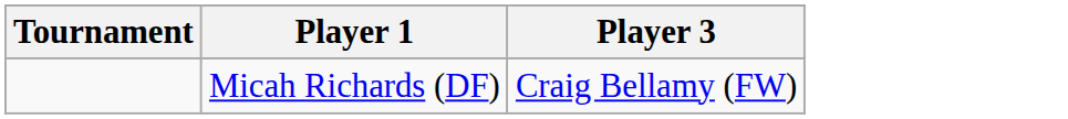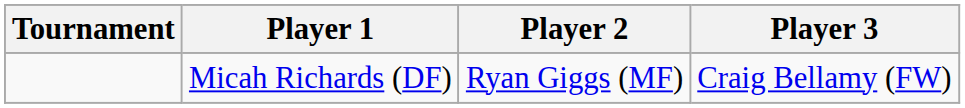+ column: Player 2 | Ryan Giggs (MF)
